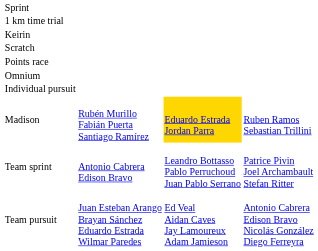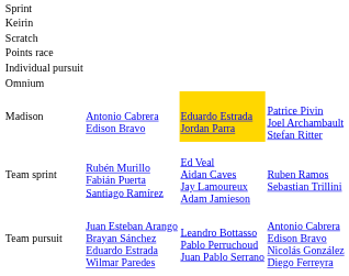- row: 1 km time trial
rows swapped: Individual pursuit <-> Omnium
Madison | column 2: Rubén Murillo Fabián Puerta Santiago Ramírez -> Antonio Cabrera Edison Bravo
Madison | column 4: Ruben Ramos Sebastian Trillini -> Patrice Pivin Joel Archambault Stefan Ritter
Team sprint | column 2: Antonio Cabrera Edison Bravo -> Rubén Murillo Fabián Puerta Santiago Ramírez
Team sprint | column 3: Leandro Bottasso Pablo Perruchoud Juan Pablo Serrano -> Ed Veal Aidan Caves Jay Lamoureux Adam Jamieson
Team sprint | column 4: Patrice Pivin Joel Archambault Stefan Ritter -> Ruben Ramos Sebastian Trillini
Team pursuit | column 3: Ed Veal Aidan Caves Jay Lamoureux Adam Jamieson -> Leandro Bottasso Pablo Perruchoud Juan Pablo Serrano
